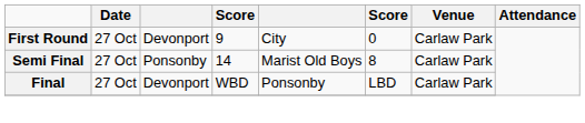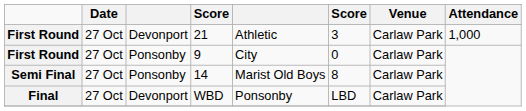+ row: First Round | 27 Oct | Devonport | 21 | Athletic | 3 | Carlaw Park | 1,000
9 | column 3: Devonport -> Ponsonby
